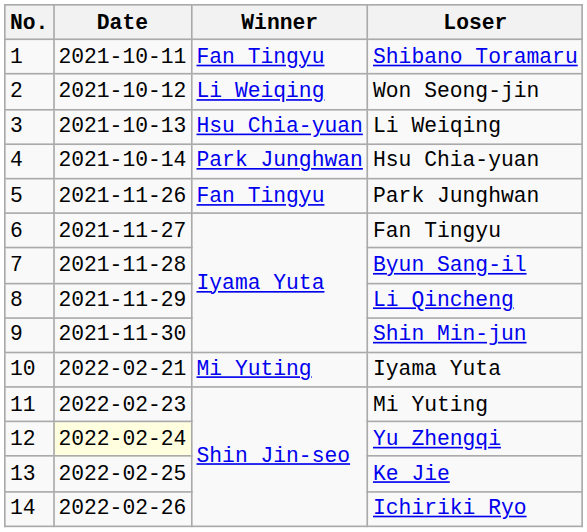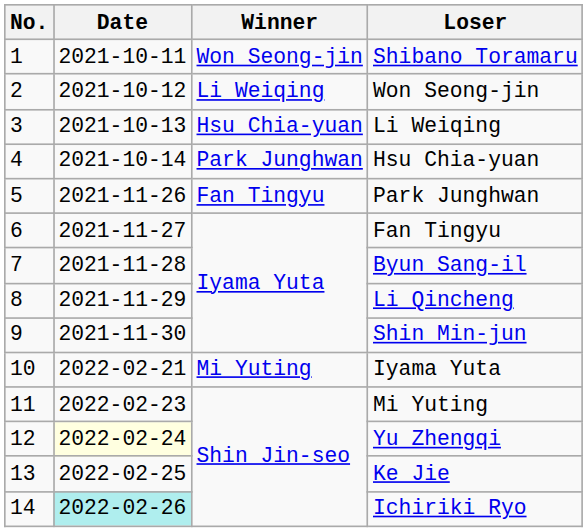Shibano Toramaru | Winner: Fan Tingyu -> Won Seong-jin
Ichiriki Ryo | Date: no background -> paleturquoise background
